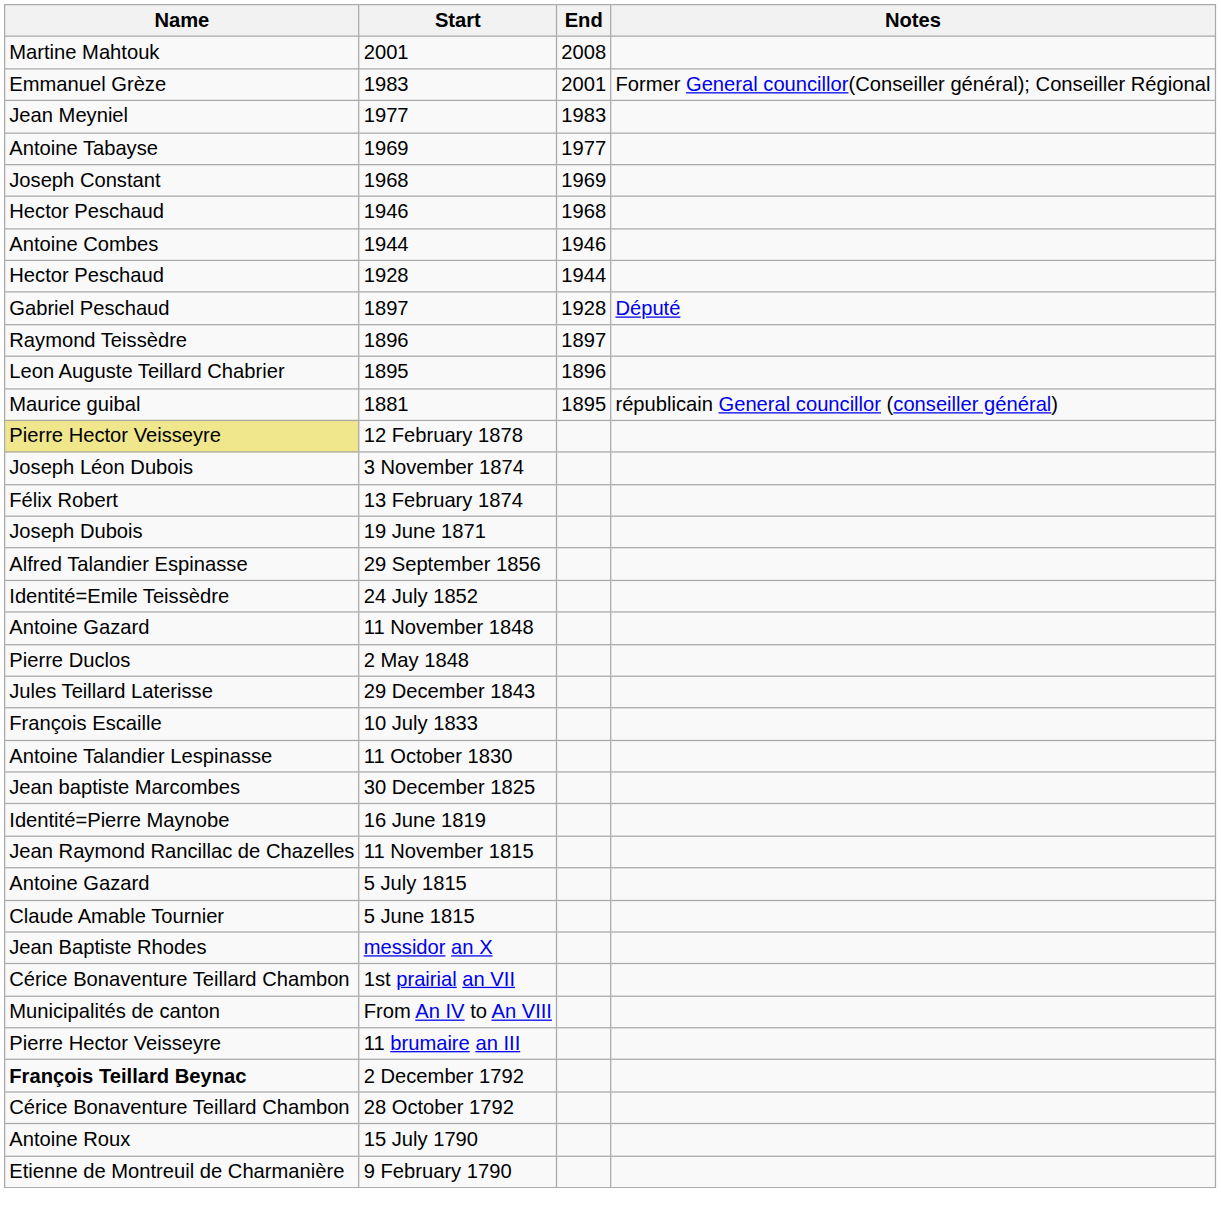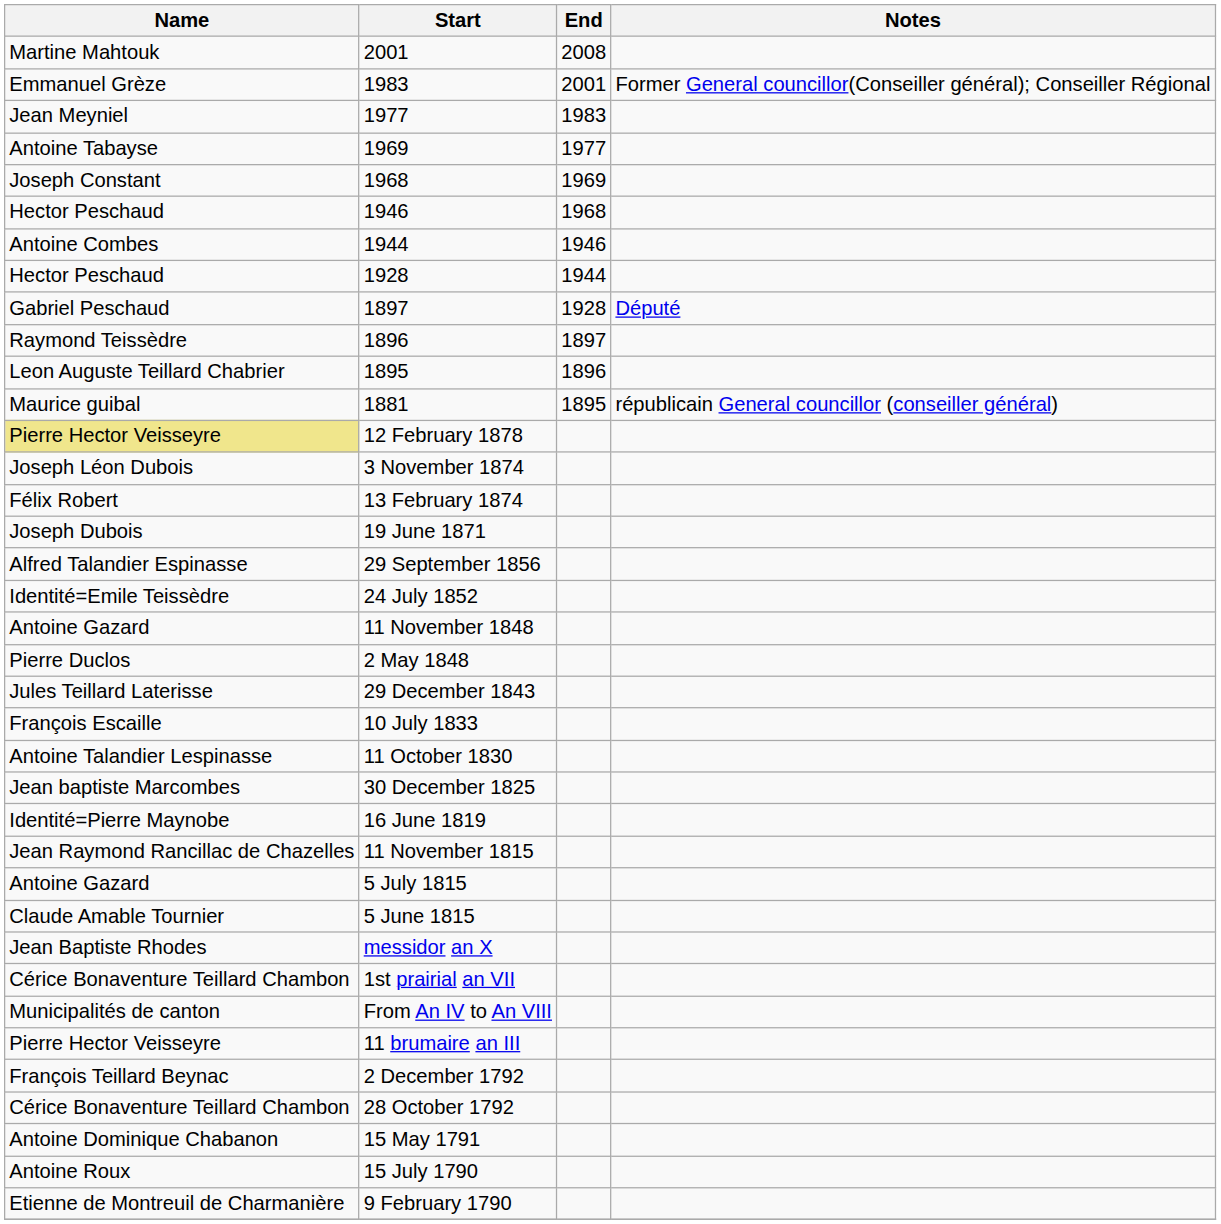2 December 1792 | Name: bold -> normal
+ row: Antoine Dominique Chabanon | 15 May 1791
